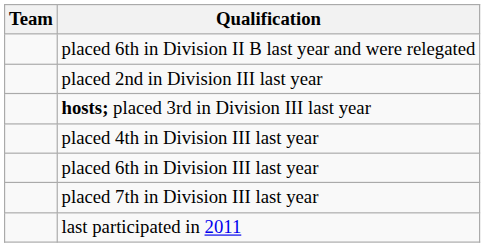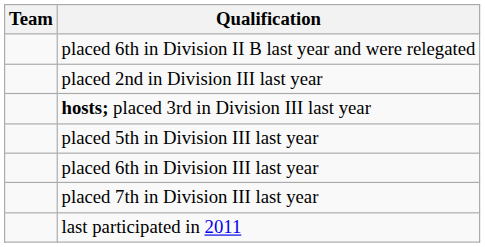- row: placed 4th in Division III last year
+ row: placed 5th in Division III last year
